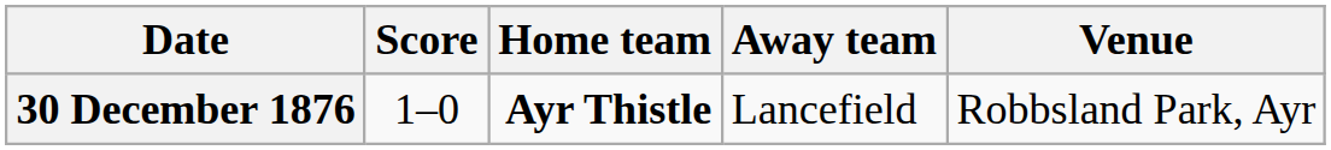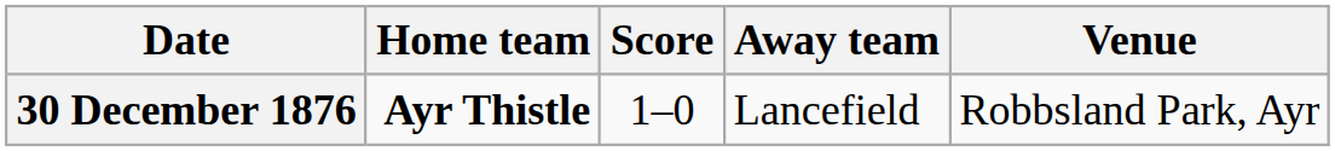columns swapped: Home team <-> Score
